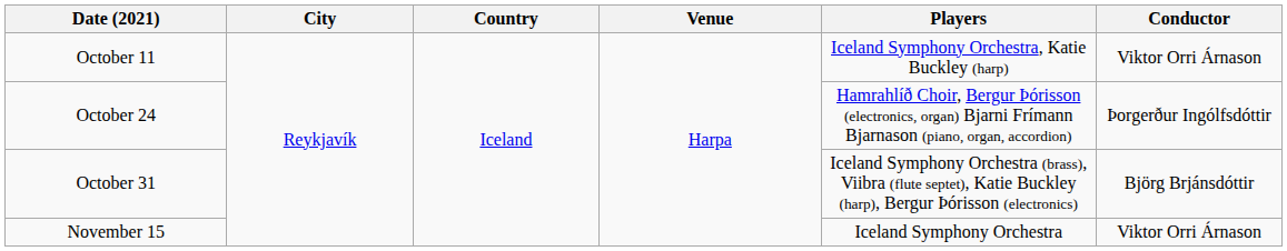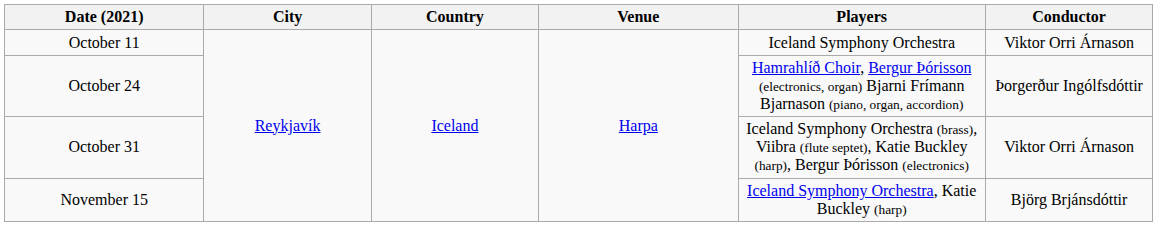October 11 | Players: Iceland Symphony Orchestra, Katie Buckley (harp) -> Iceland Symphony Orchestra
October 31 | Conductor: Björg Brjánsdóttir -> Viktor Orri Árnason
November 15 | Players: Iceland Symphony Orchestra -> Iceland Symphony Orchestra, Katie Buckley (harp)
November 15 | Conductor: Viktor Orri Árnason -> Björg Brjánsdóttir
